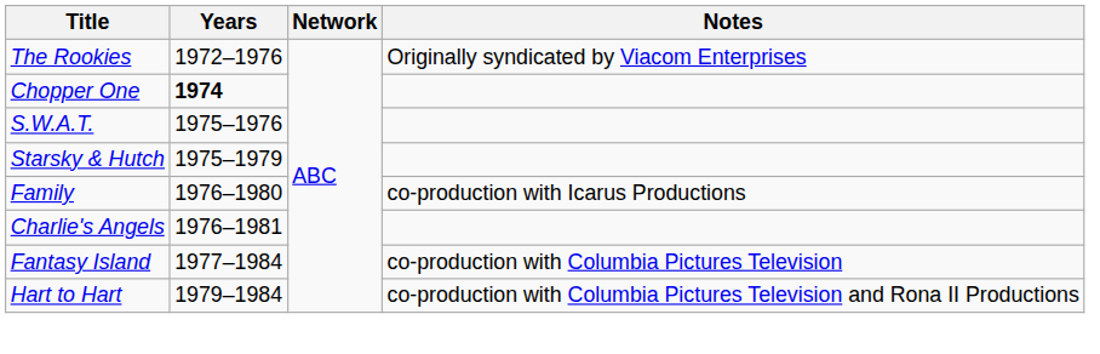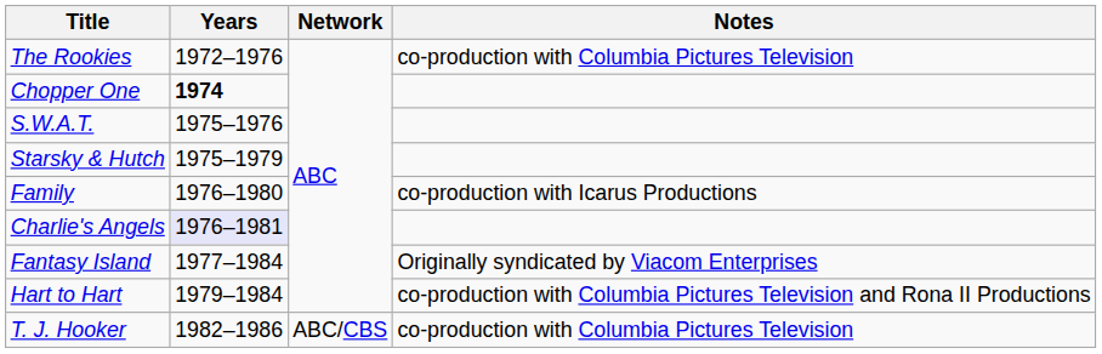The Rookies | Notes: Originally syndicated by Viacom Enterprises -> co-production with Columbia Pictures Television
Charlie's Angels | Years: no background -> lavender background
Fantasy Island | Notes: co-production with Columbia Pictures Television -> Originally syndicated by Viacom Enterprises
+ row: T. J. Hooker | 1982–1986 | ABC/CBS | co-production with Columbia Pictures Television
